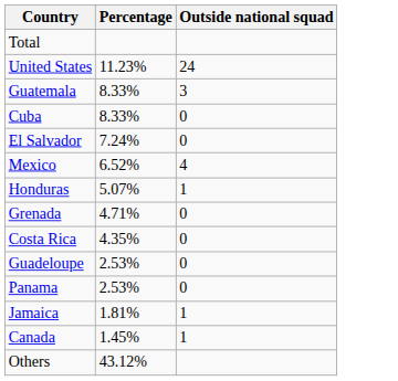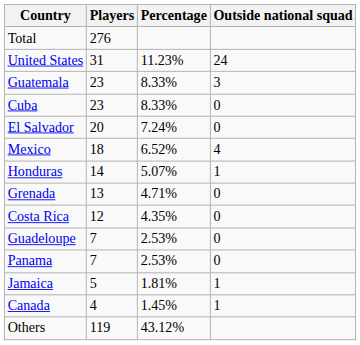+ column: Players | 276 | 31 | 23 | 23 | 20 | 18 | 14 | 13 | 12 | 7 | 7 | 5 | 4 | 119
